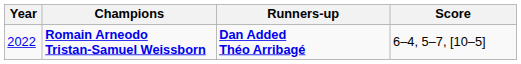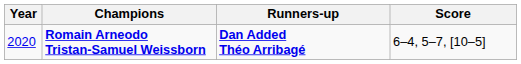Romain Arneodo Tristan-Samuel Weissborn | Year: 2022 -> 2020
